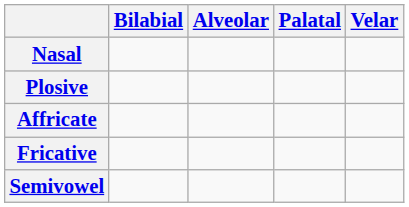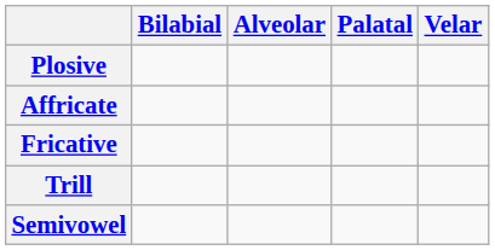- row: Nasal
+ row: Trill
